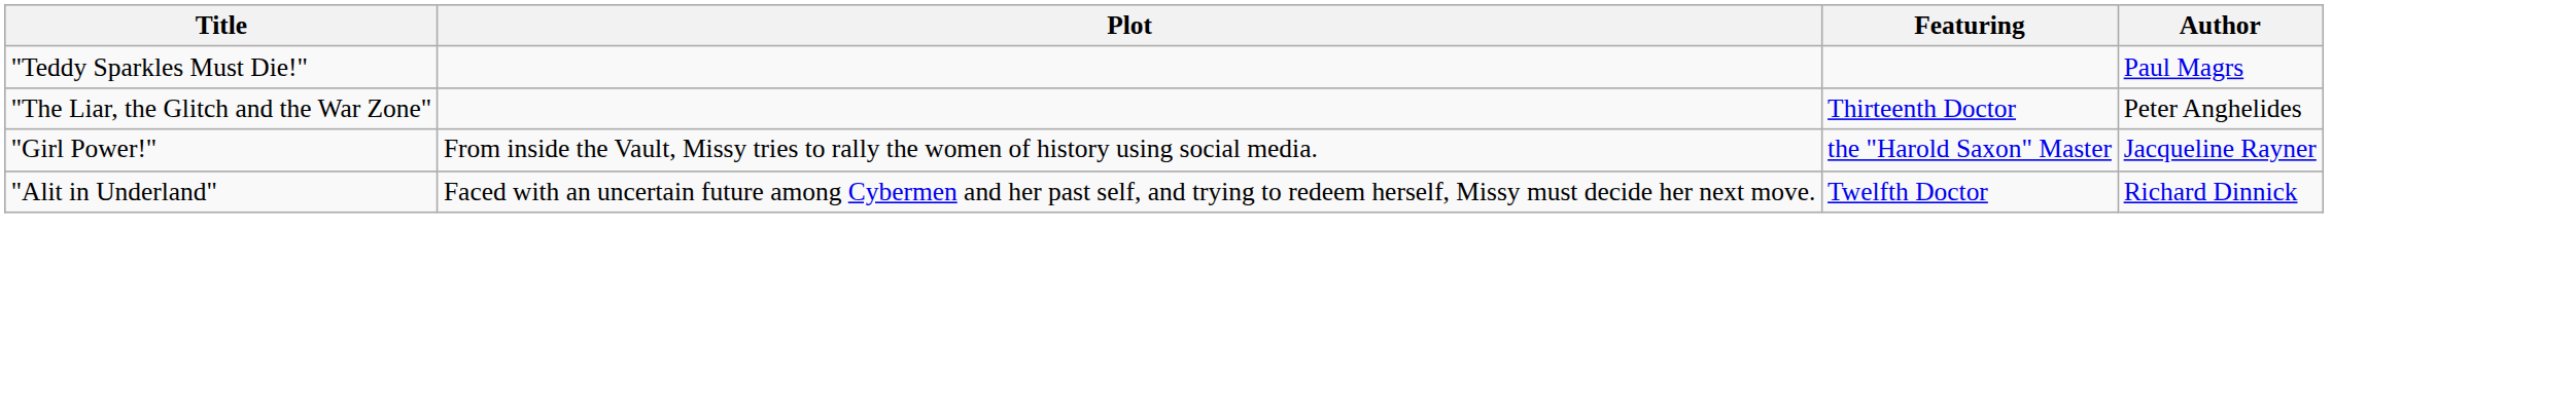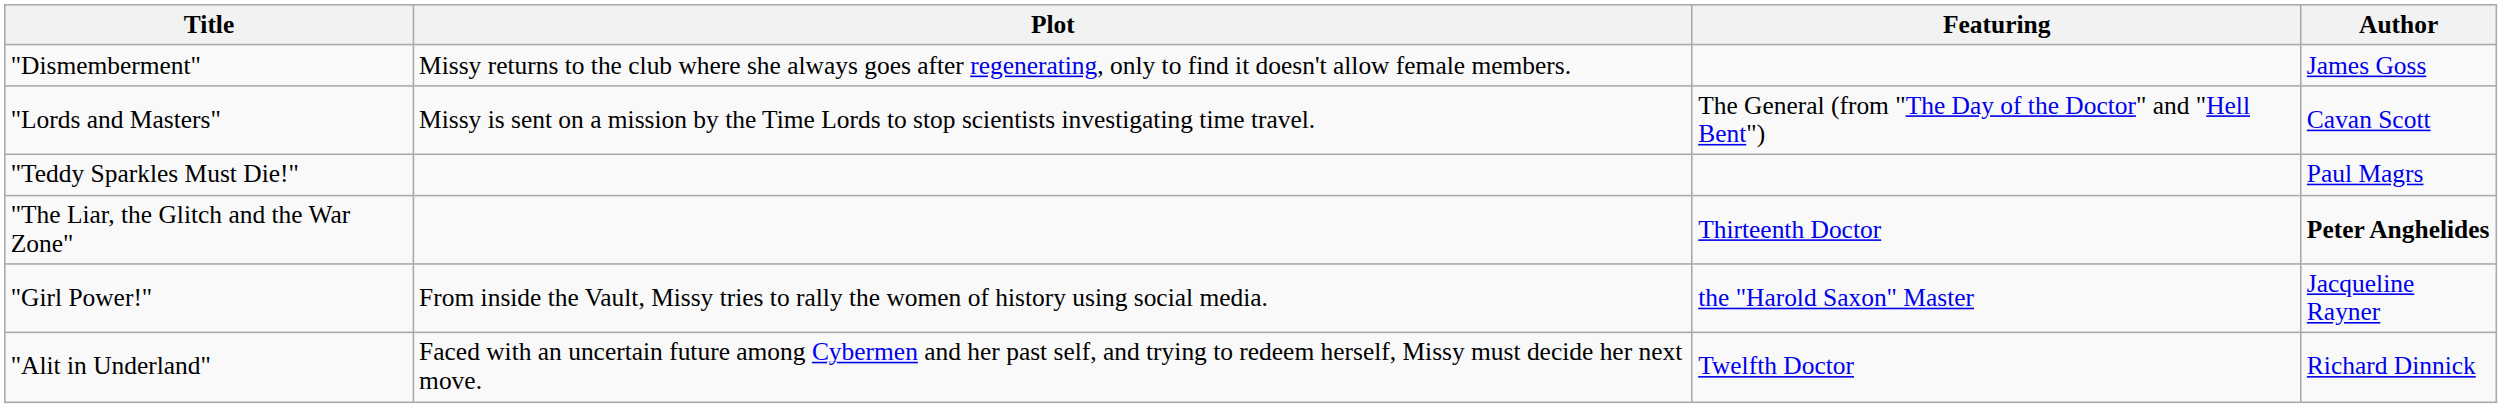+ row: "Dismemberment" | Missy returns to the club where she always goes after regenerating, only to find it doesn't allow female members. | James Goss
+ row: "Lords and Masters" | Missy is sent on a mission by the Time Lords to stop scientists investigating time travel. | The General (from "The Day of the Doctor" and "Hell Bent") | Cavan Scott
"The Liar, the Glitch and the War Zone" | Author: normal -> bold
